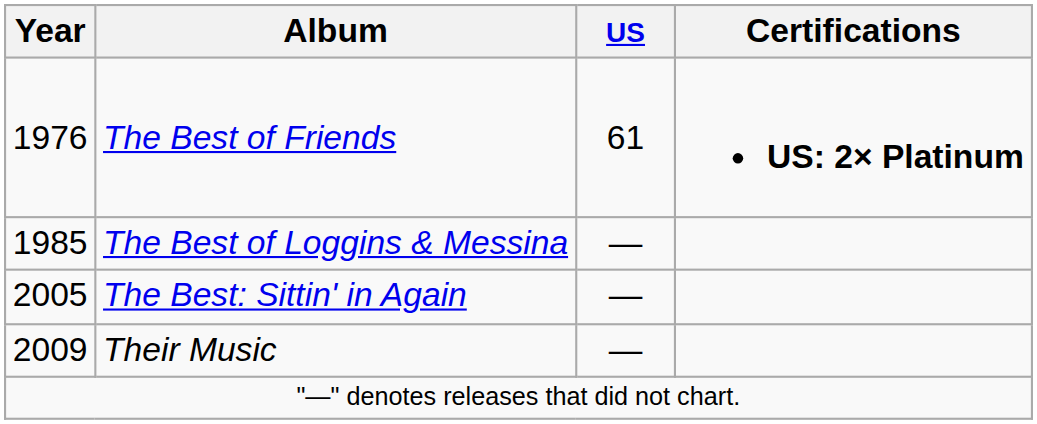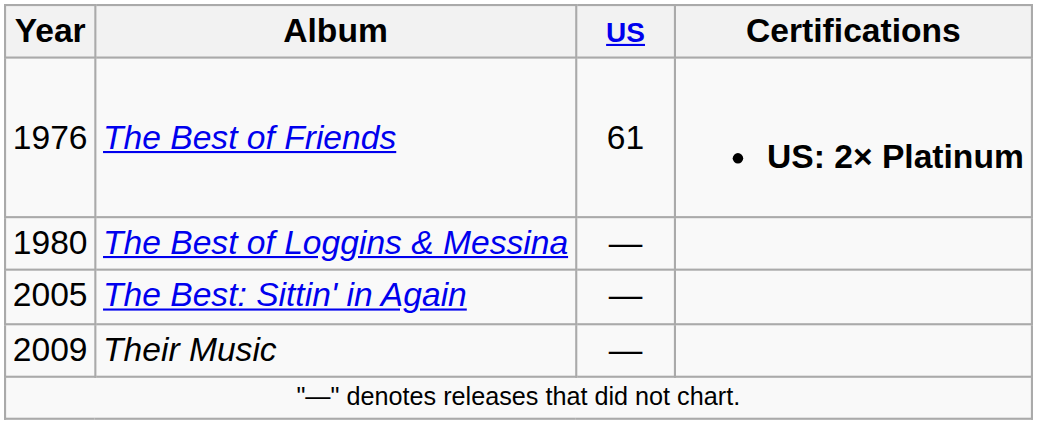The Best of Loggins & Messina | Year: 1985 -> 1980
